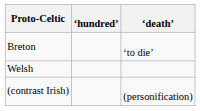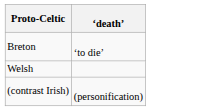- column: ‘hundred’
